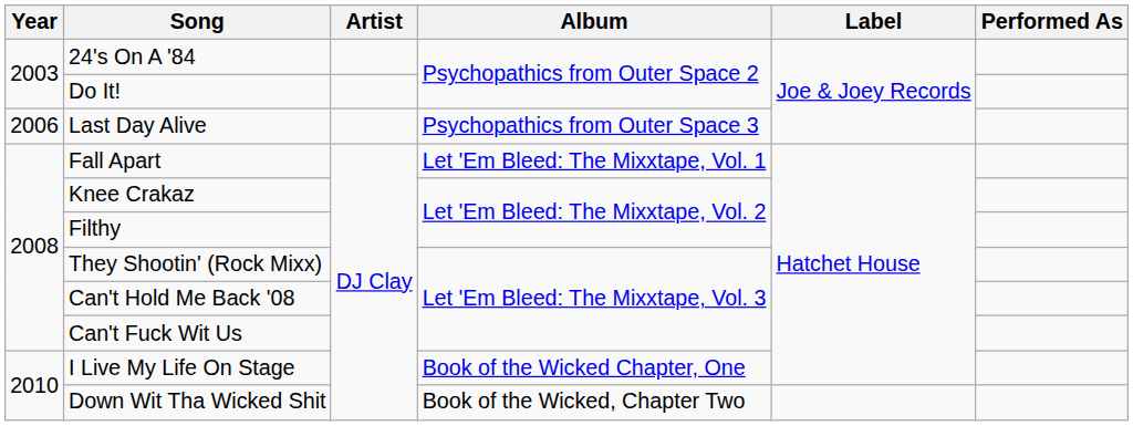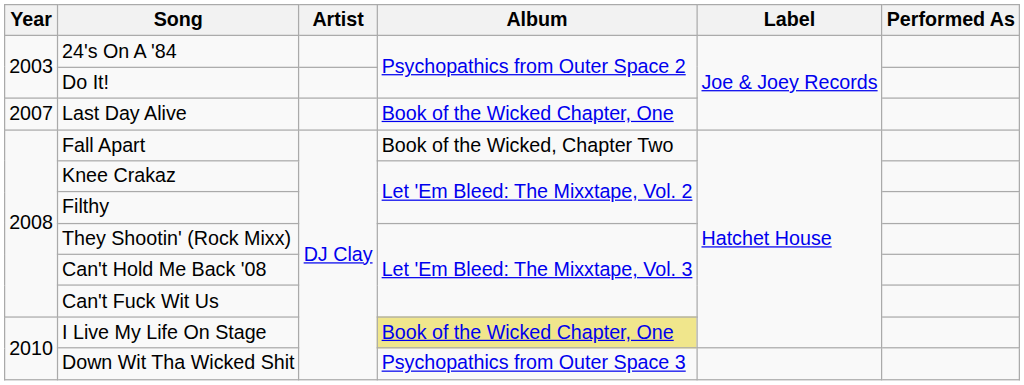Last Day Alive | Year: 2006 -> 2007
Last Day Alive | Album: Psychopathics from Outer Space 3 -> Book of the Wicked Chapter, One
Fall Apart | Album: Let 'Em Bleed: The Mixxtape, Vol. 1 -> Book of the Wicked, Chapter Two
I Live My Life On Stage | Album: no background -> khaki background
Down Wit Tha Wicked Shit | Album: Book of the Wicked, Chapter Two -> Psychopathics from Outer Space 3
